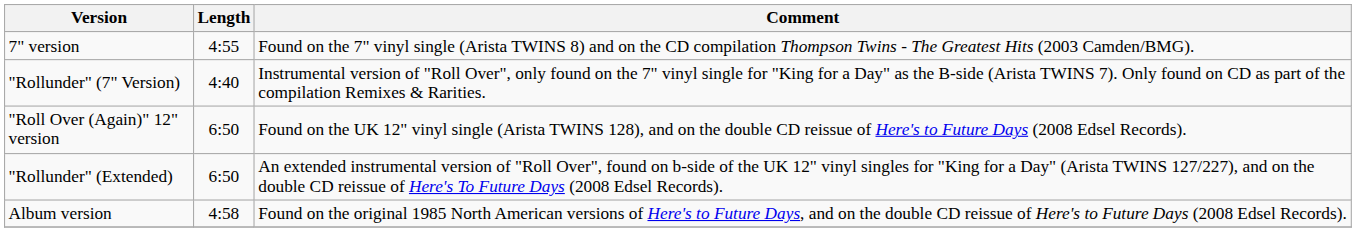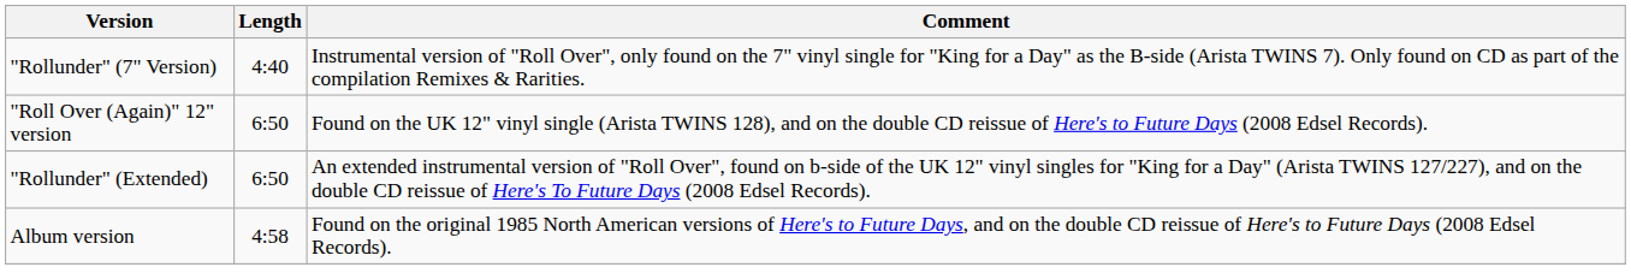- row: 7" version | 4:55 | Found on the 7" vinyl single (Arista TWINS 8) and on the CD compilation Thompson Twins - The Greatest Hits (2003 Camden/BMG).
